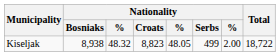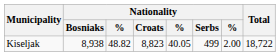Kiseljak | column 3: 48.32 -> 48.82
Kiseljak | column 5: 48.05 -> 40.05
